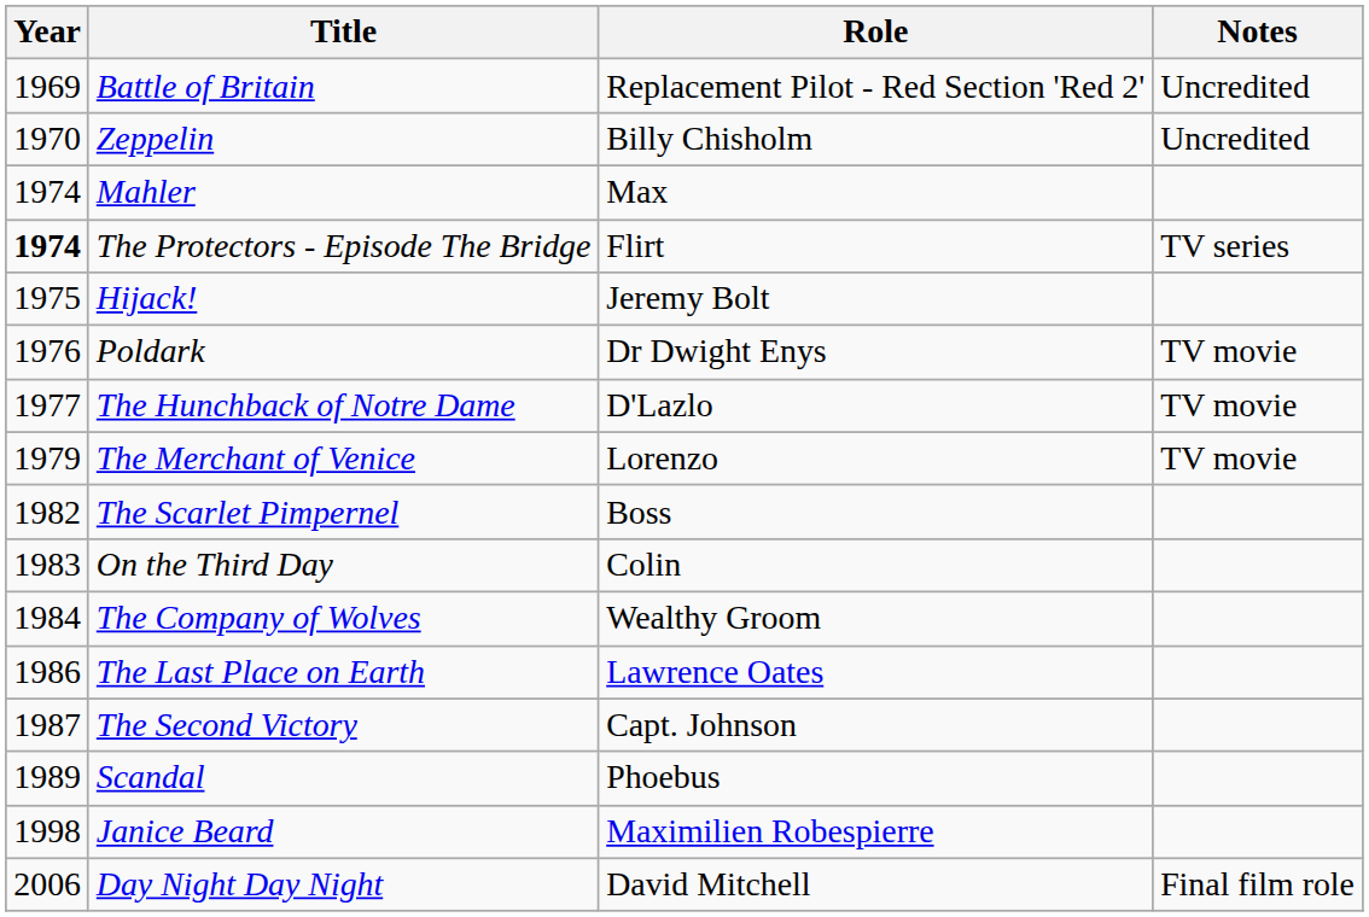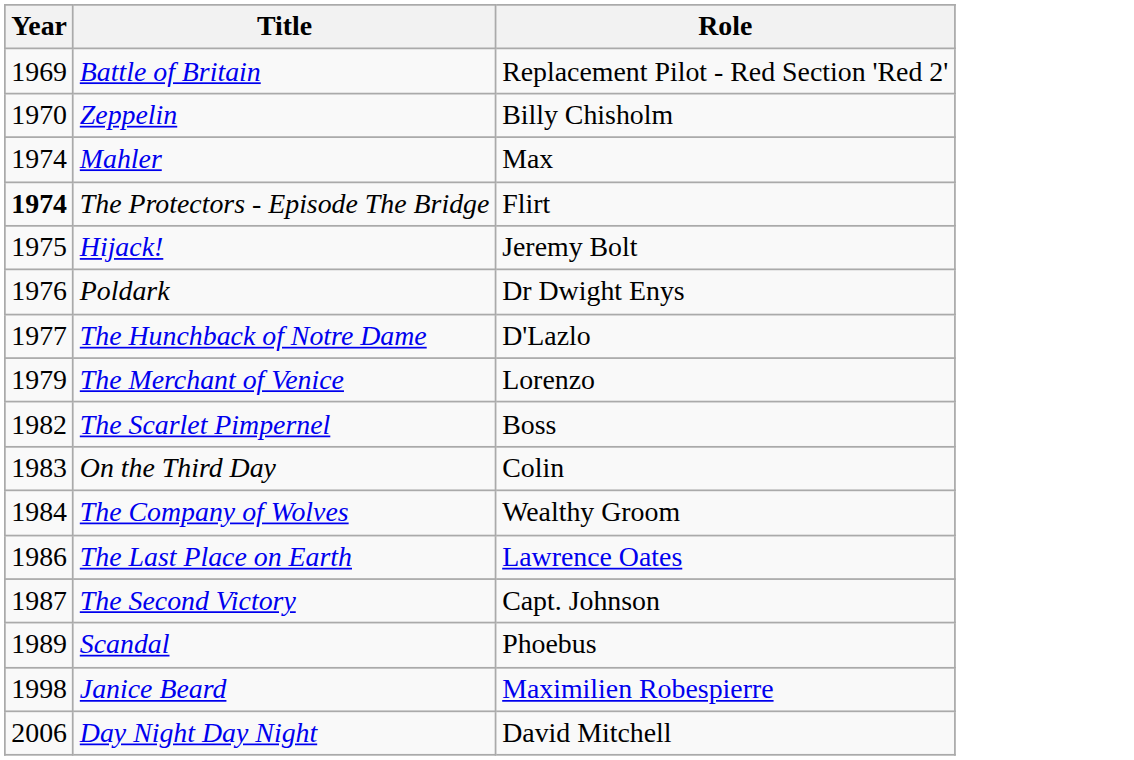- column: Notes | Uncredited | Uncredited | TV series | TV movie | TV movie | TV movie | Final film role
